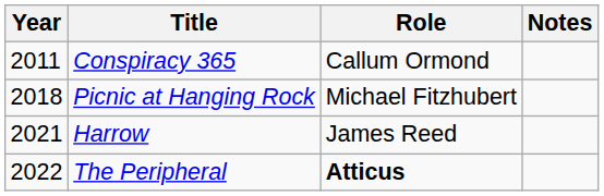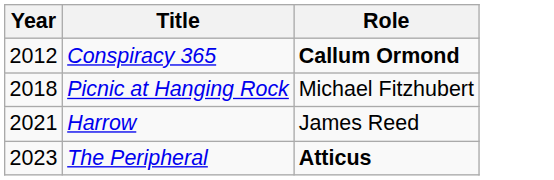- column: Notes
Conspiracy 365 | Year: 2011 -> 2012
Conspiracy 365 | Role: normal -> bold
The Peripheral | Year: 2022 -> 2023
